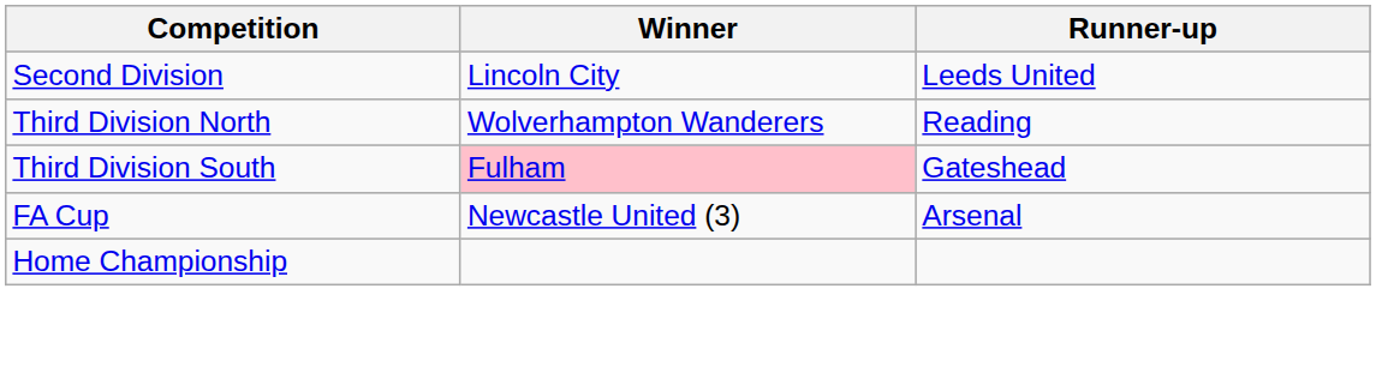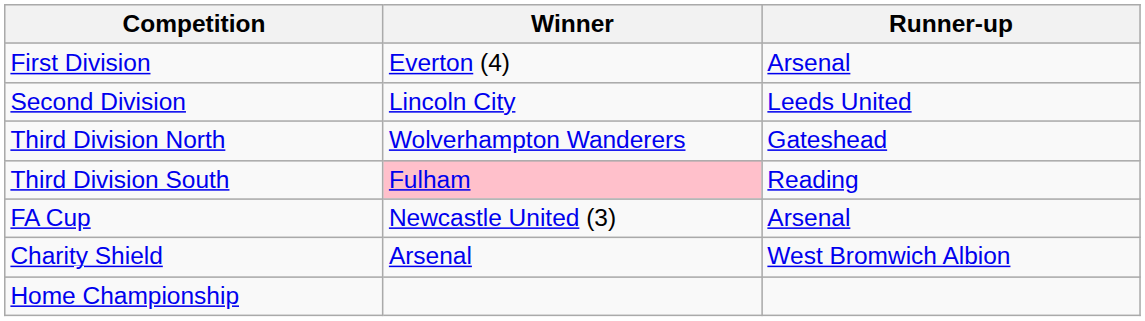+ row: First Division | Everton (4) | Arsenal
Third Division North | Runner-up: Reading -> Gateshead
Third Division South | Runner-up: Gateshead -> Reading
+ row: Charity Shield | Arsenal | West Bromwich Albion
